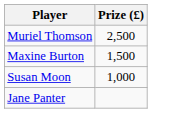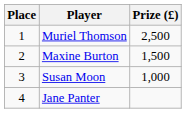+ column: Place | 1 | 2 | 3 | 4
